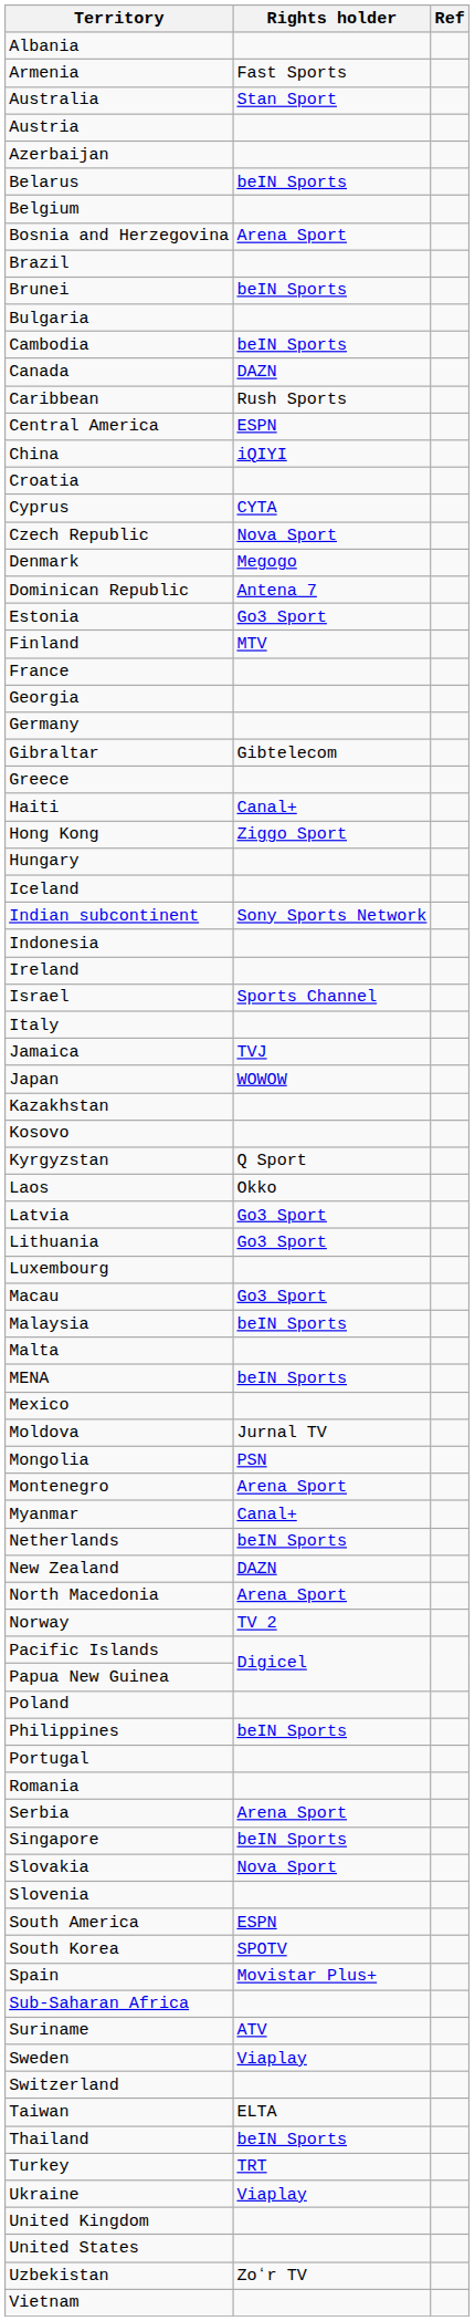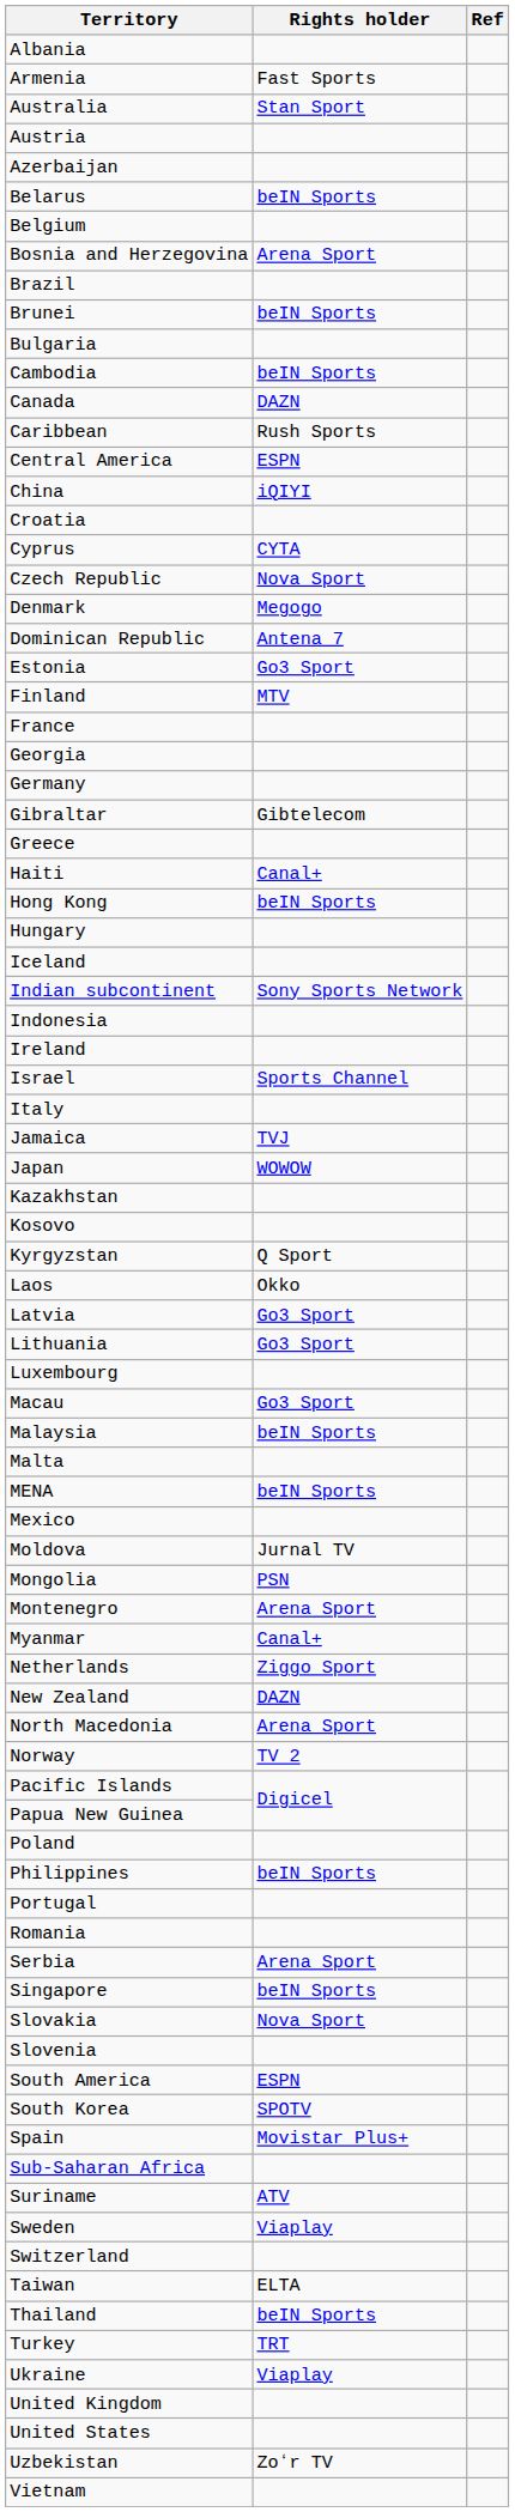Hong Kong | Rights holder: Ziggo Sport -> beIN Sports
Netherlands | Rights holder: beIN Sports -> Ziggo Sport
